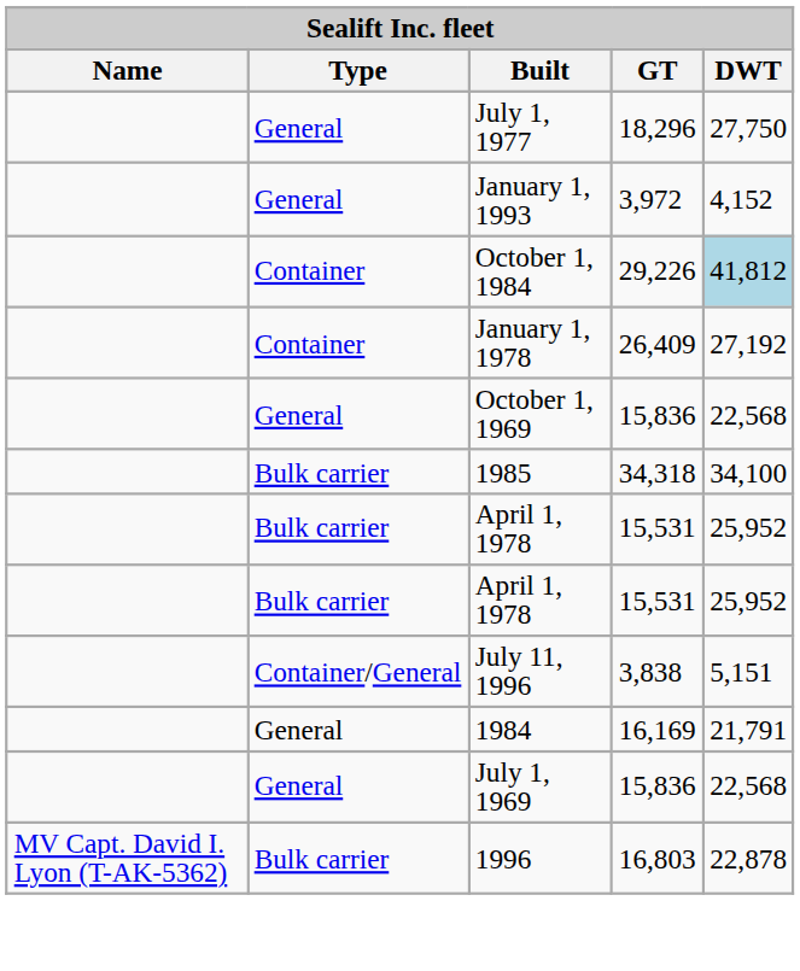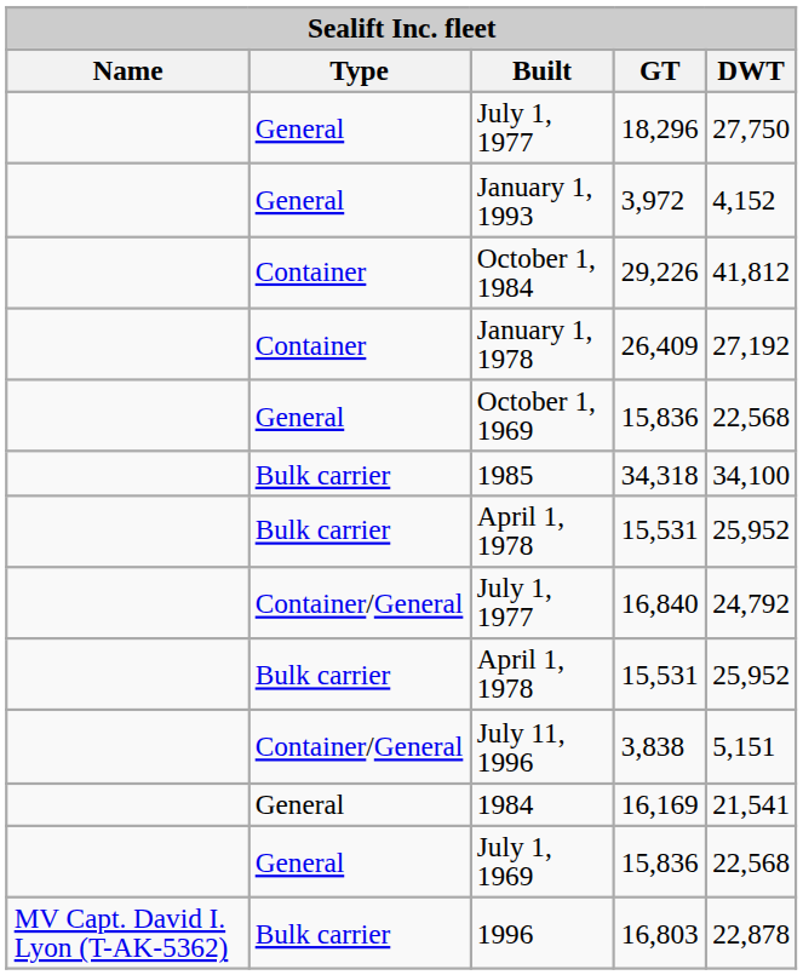October 1, 1984 | DWT: lightblue background -> no background
+ row: Container/General | July 1, 1977 | 16,840 | 24,792
1984 | DWT: 21,791 -> 21,541
